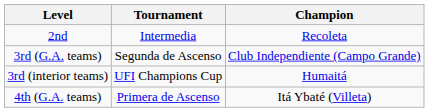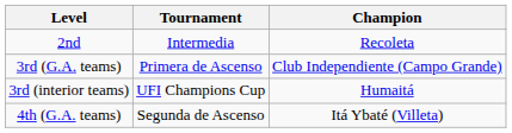3rd (G.A. teams) | Tournament: Segunda de Ascenso -> Primera de Ascenso
4th (G.A. teams) | Tournament: Primera de Ascenso -> Segunda de Ascenso
